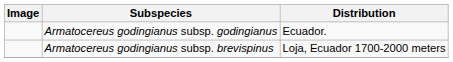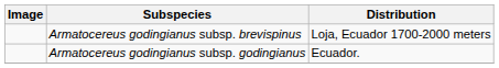rows swapped: Armatocereus godingianus subsp. brevispinus <-> Armatocereus godingianus subsp. godingianus
